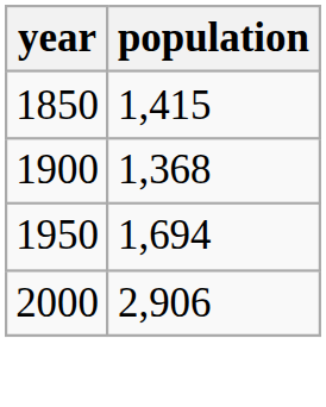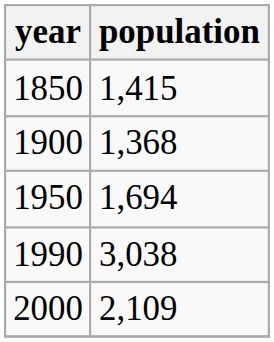+ row: 1990 | 3,038
2000 | population: 2,906 -> 2,109
